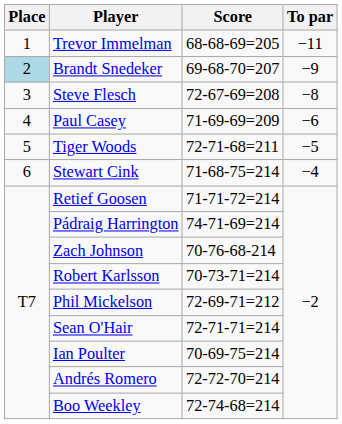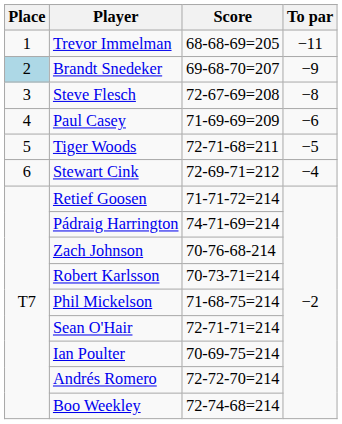Stewart Cink | Score: 71-68-75=214 -> 72-69-71=212
Phil Mickelson | Score: 72-69-71=212 -> 71-68-75=214
